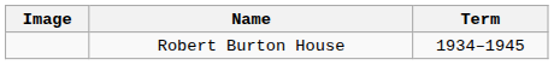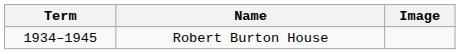columns swapped: Image <-> Term
